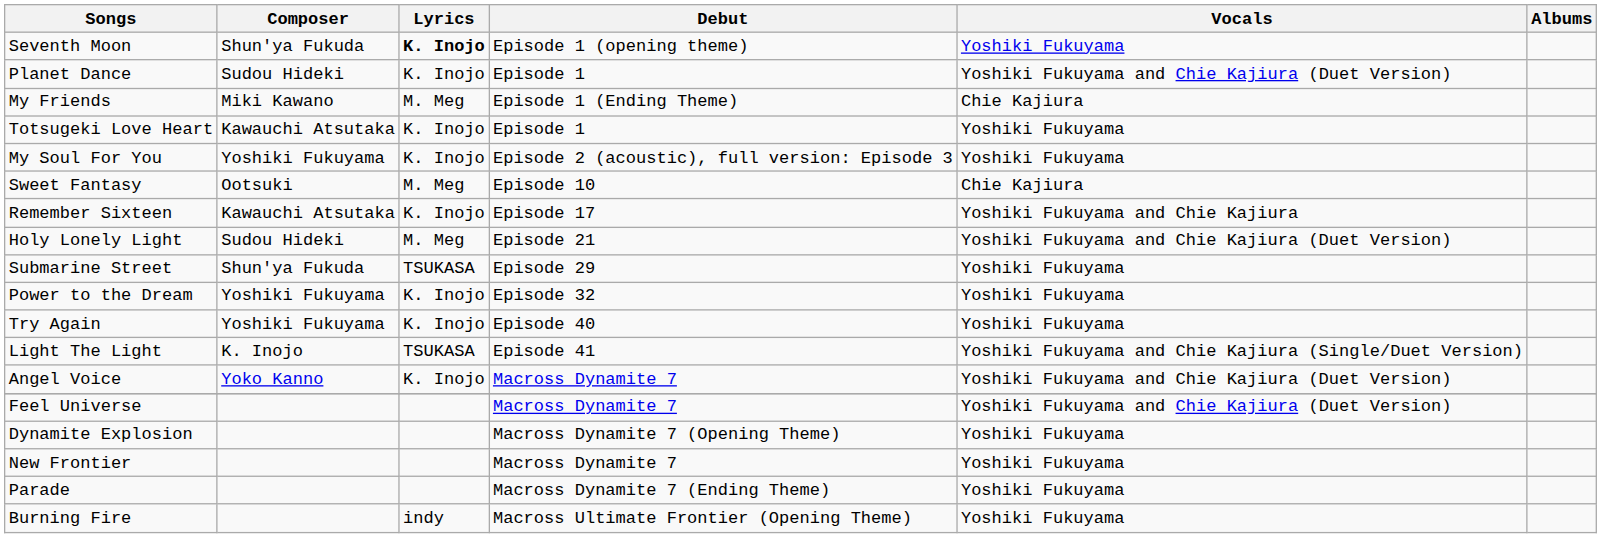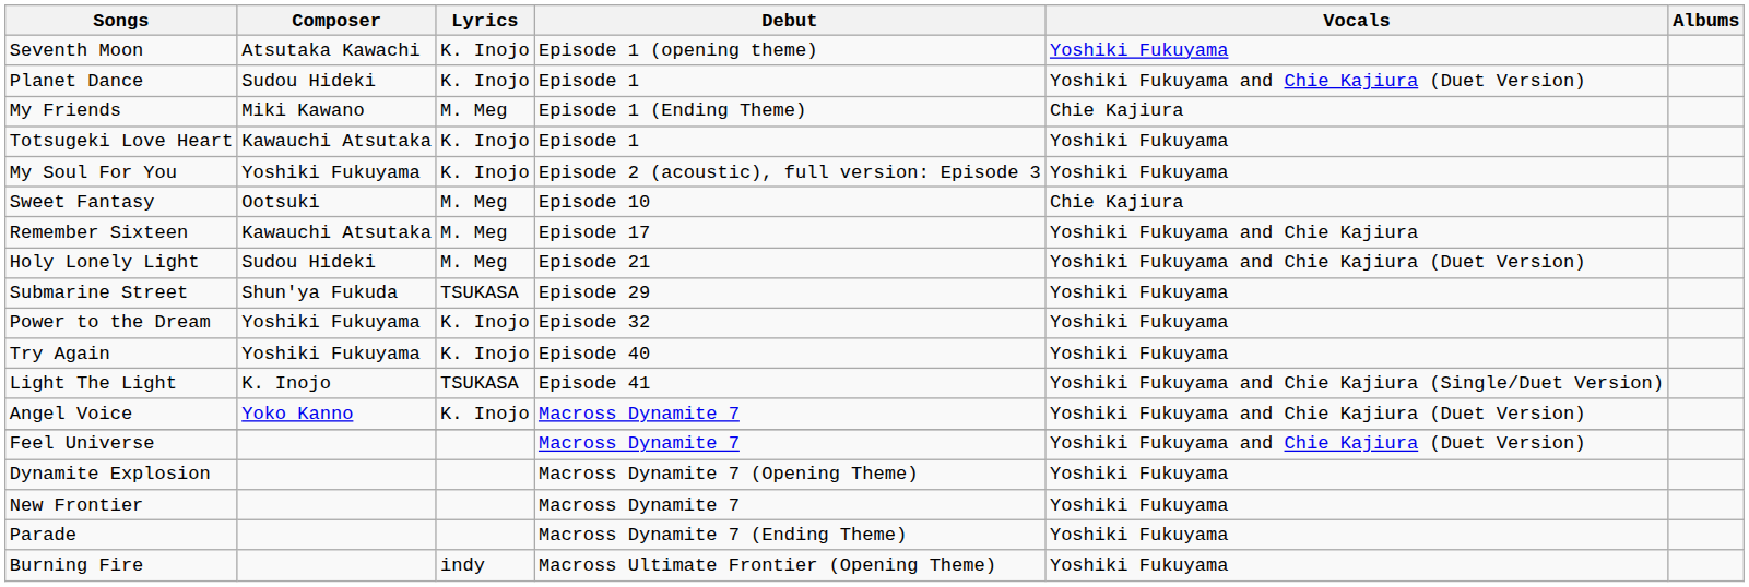Seventh Moon | Composer: Shun'ya Fukuda -> Atsutaka Kawachi
Seventh Moon | Lyrics: bold -> normal
Remember Sixteen | Lyrics: K. Inojo -> M. Meg
